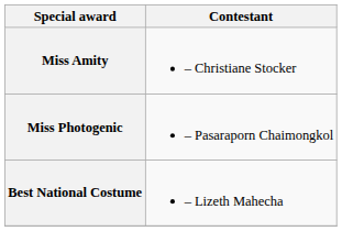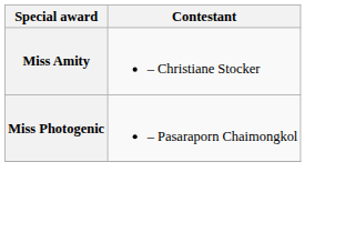- row: Best National Costume | – Lizeth Mahecha
